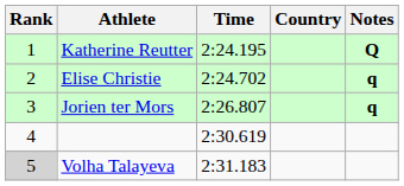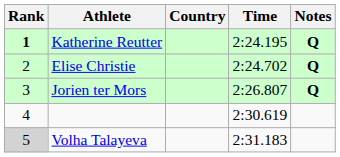columns swapped: Country <-> Time
Katherine Reutter | Rank: normal -> bold
Elise Christie | Notes: q -> Q
Jorien ter Mors | Notes: q -> Q
